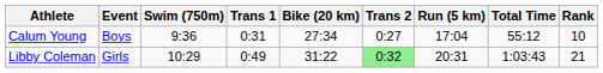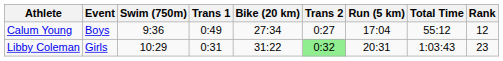Calum Young | Trans 1: 0:31 -> 0:49
Calum Young | Rank: 10 -> 12
Libby Coleman | Trans 1: 0:49 -> 0:31
Libby Coleman | Rank: 21 -> 23
